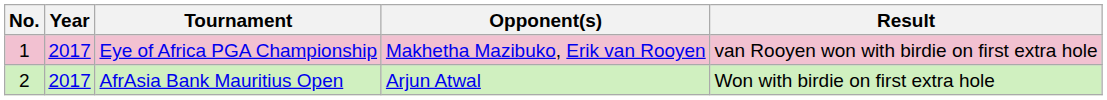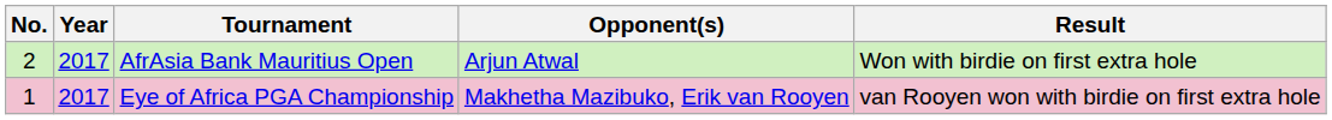rows swapped: Eye of Africa PGA Championship <-> AfrAsia Bank Mauritius Open
